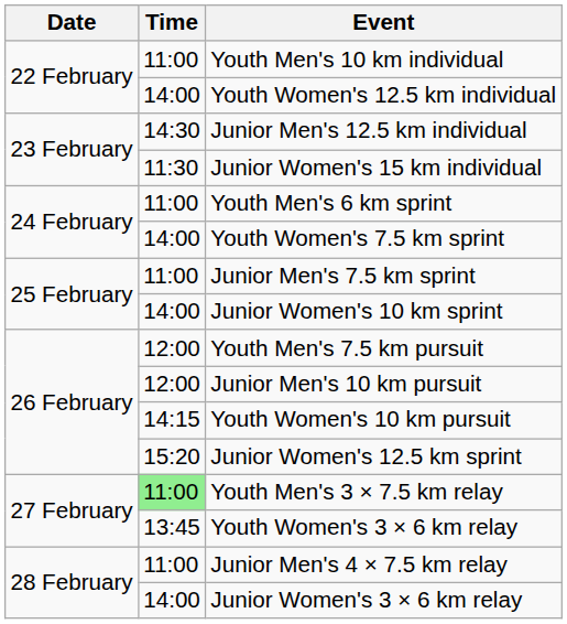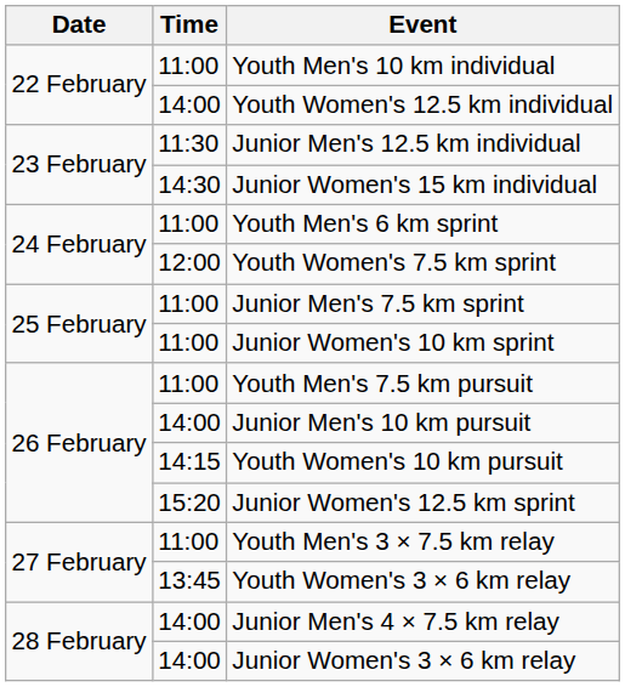Junior Men's 12.5 km individual | Time: 14:30 -> 11:30
Junior Women's 15 km individual | Time: 11:30 -> 14:30
Youth Women's 7.5 km sprint | Time: 14:00 -> 12:00
Junior Women's 10 km sprint | Time: 14:00 -> 11:00
Youth Men's 7.5 km pursuit | Time: 12:00 -> 11:00
Junior Men's 10 km pursuit | Time: 12:00 -> 14:00
Youth Men's 3 × 7.5 km relay | Time: lightgreen background -> no background
Junior Men's 4 × 7.5 km relay | Time: 11:00 -> 14:00
